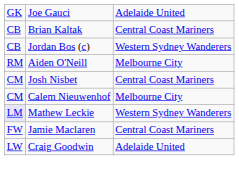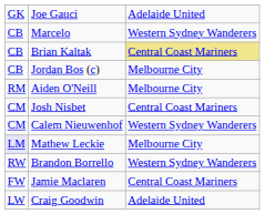+ row: CB | Marcelo | Western Sydney Wanderers
Brian Kaltak | column 3: no background -> khaki background
Jordan Bos (c) | column 3: Western Sydney Wanderers -> Melbourne City
Calem Nieuwenhof | column 3: Melbourne City -> Western Sydney Wanderers
Mathew Leckie | column 3: Western Sydney Wanderers -> Melbourne City
+ row: RW | Brandon Borrello | Western Sydney Wanderers
